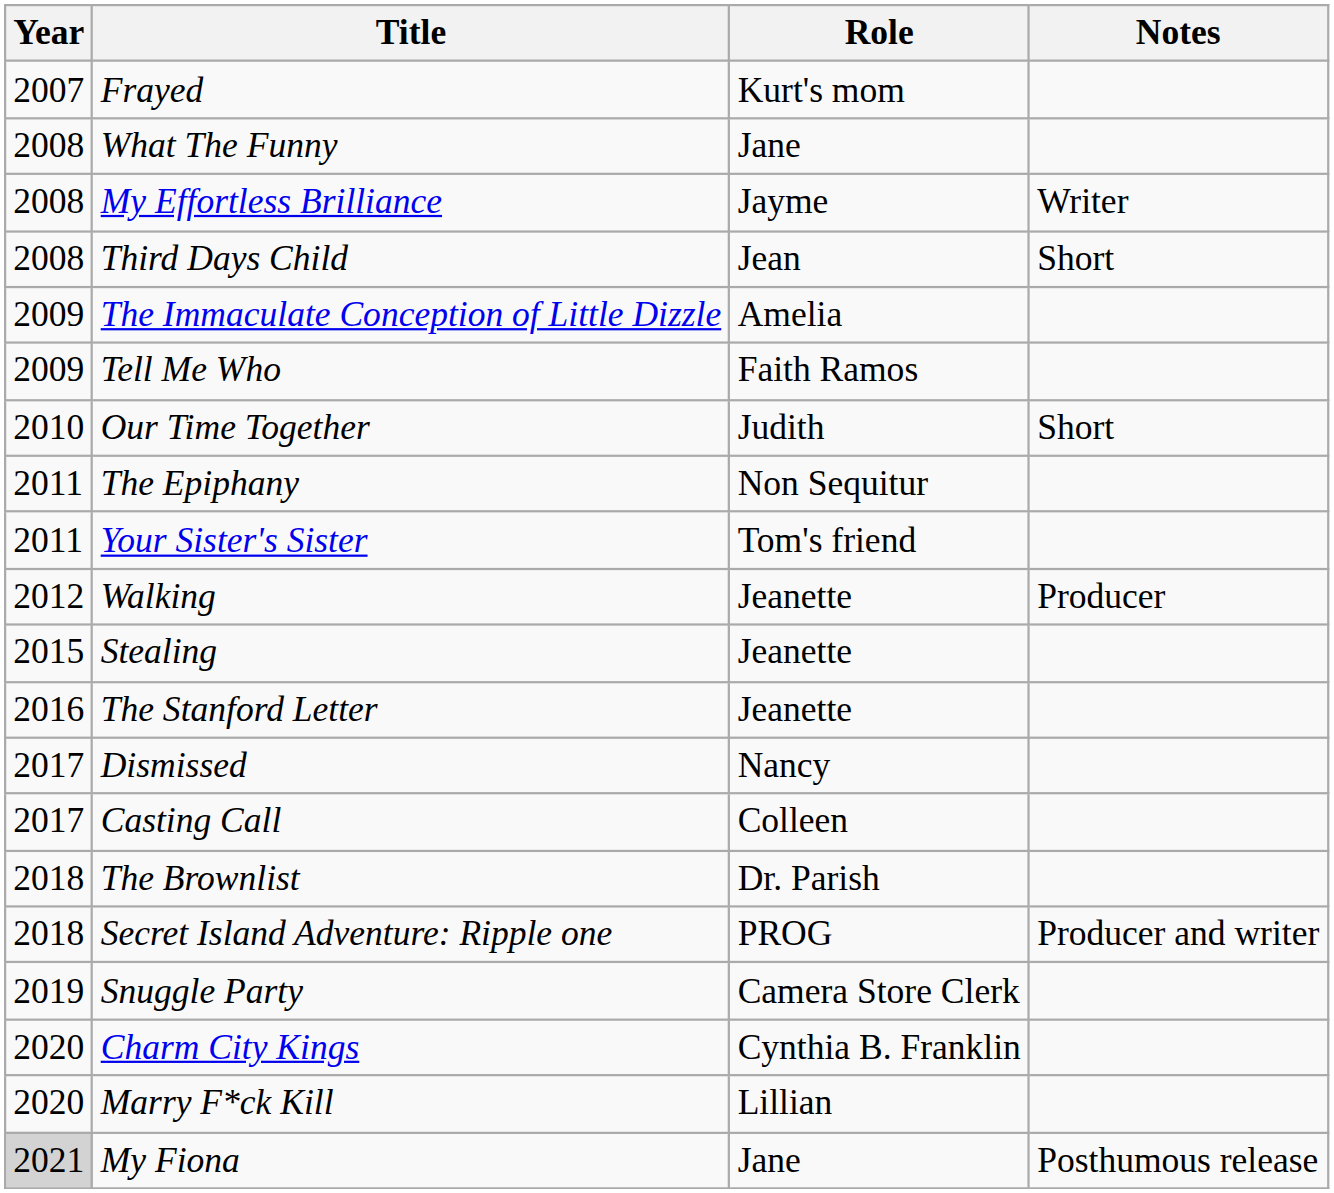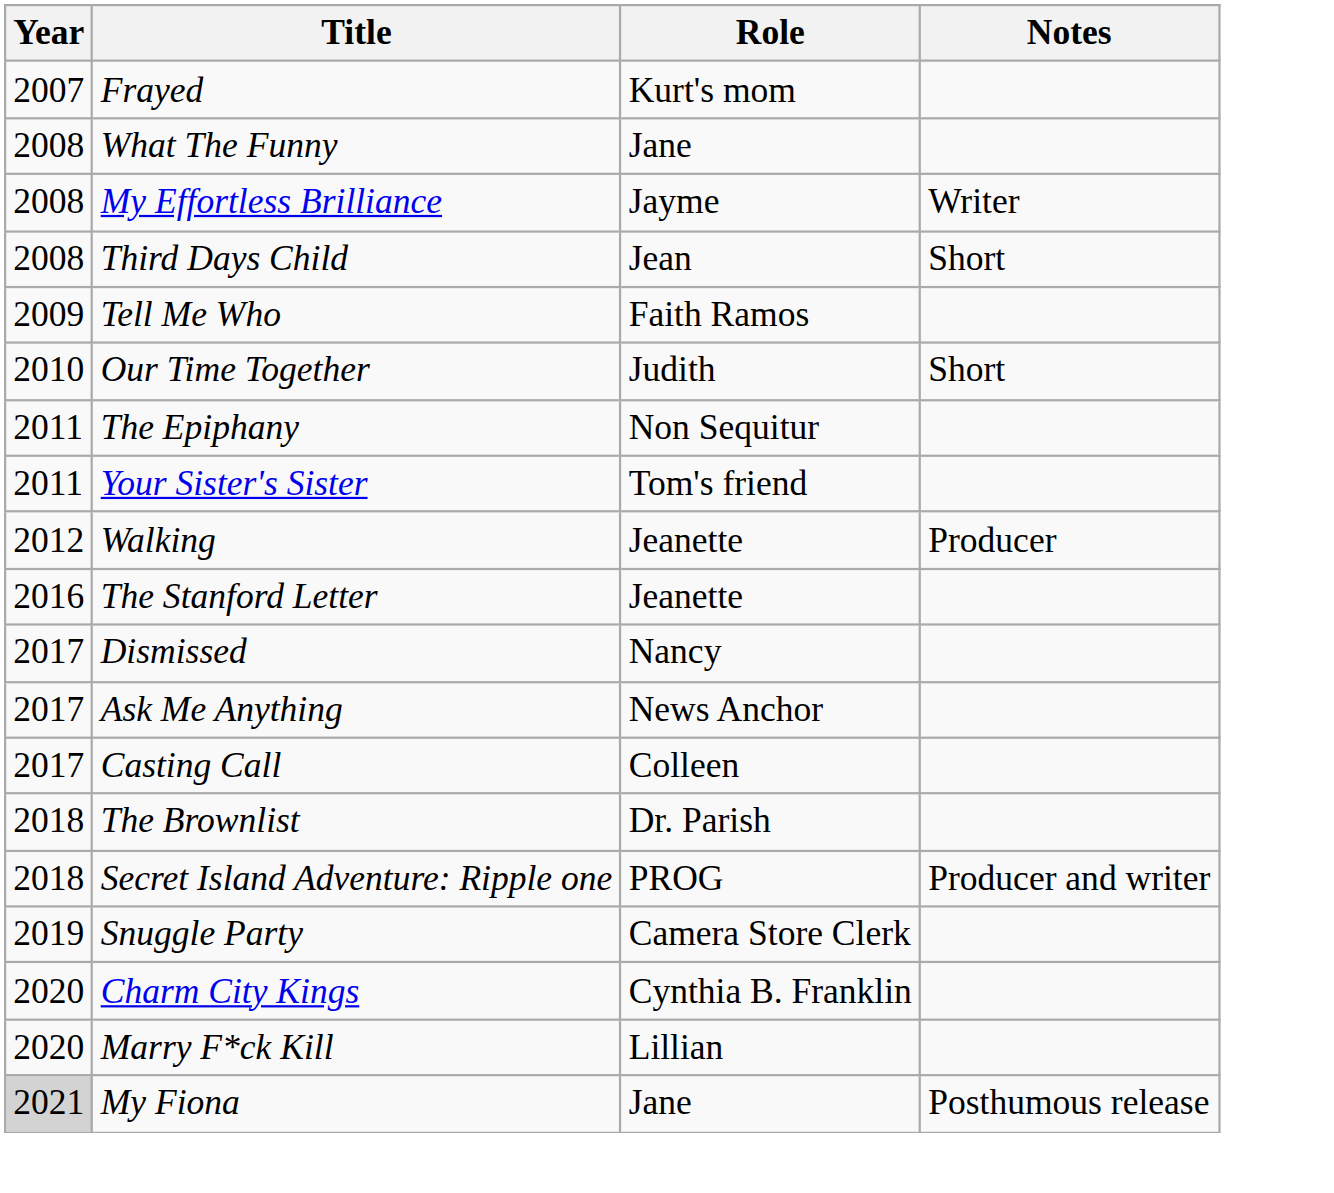- row: 2009 | The Immaculate Conception of Little Dizzle | Amelia
- row: 2015 | Stealing | Jeanette
+ row: 2017 | Ask Me Anything | News Anchor
